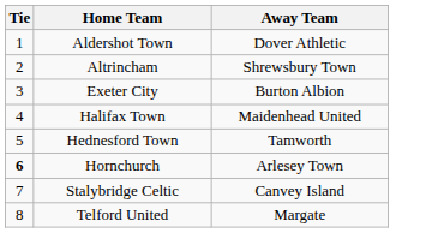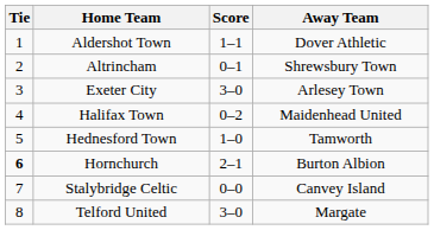+ column: Score | 1–1 | 0–1 | 3–0 | 0–2 | 1–0 | 2–1 | 0–0 | 3–0
Exeter City | Away Team: Burton Albion -> Arlesey Town
Hornchurch | Away Team: Arlesey Town -> Burton Albion
